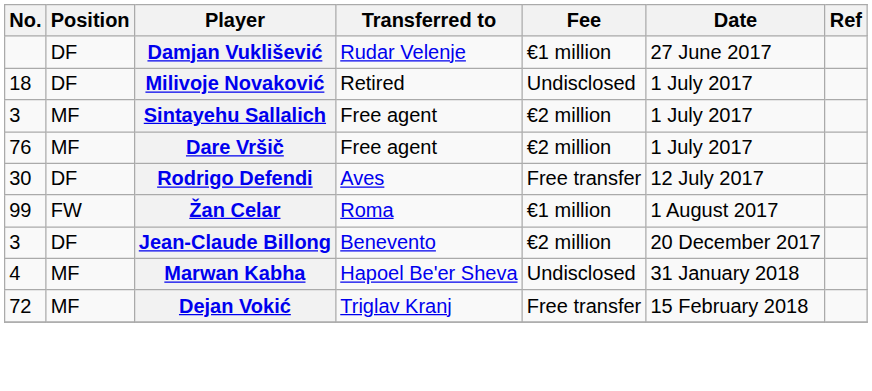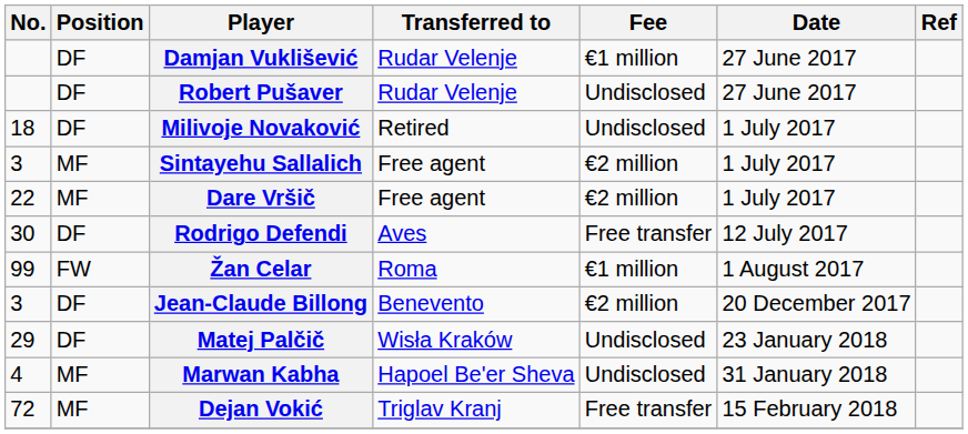+ row: DF | Robert Pušaver | Rudar Velenje | Undisclosed | 27 June 2017
Dare Vršič | No.: 76 -> 22
+ row: 29 | DF | Matej Palčič | Wisła Kraków | Undisclosed | 23 January 2018
